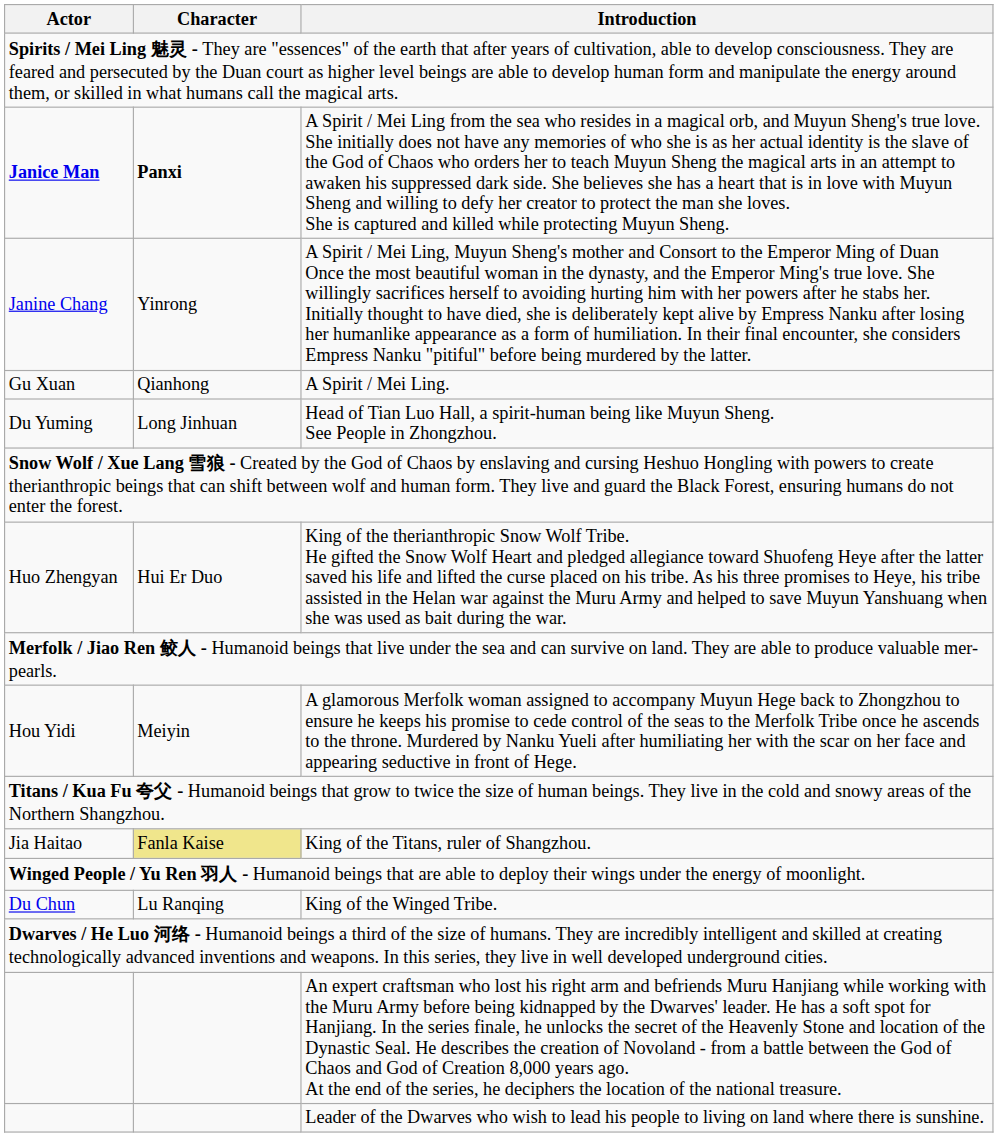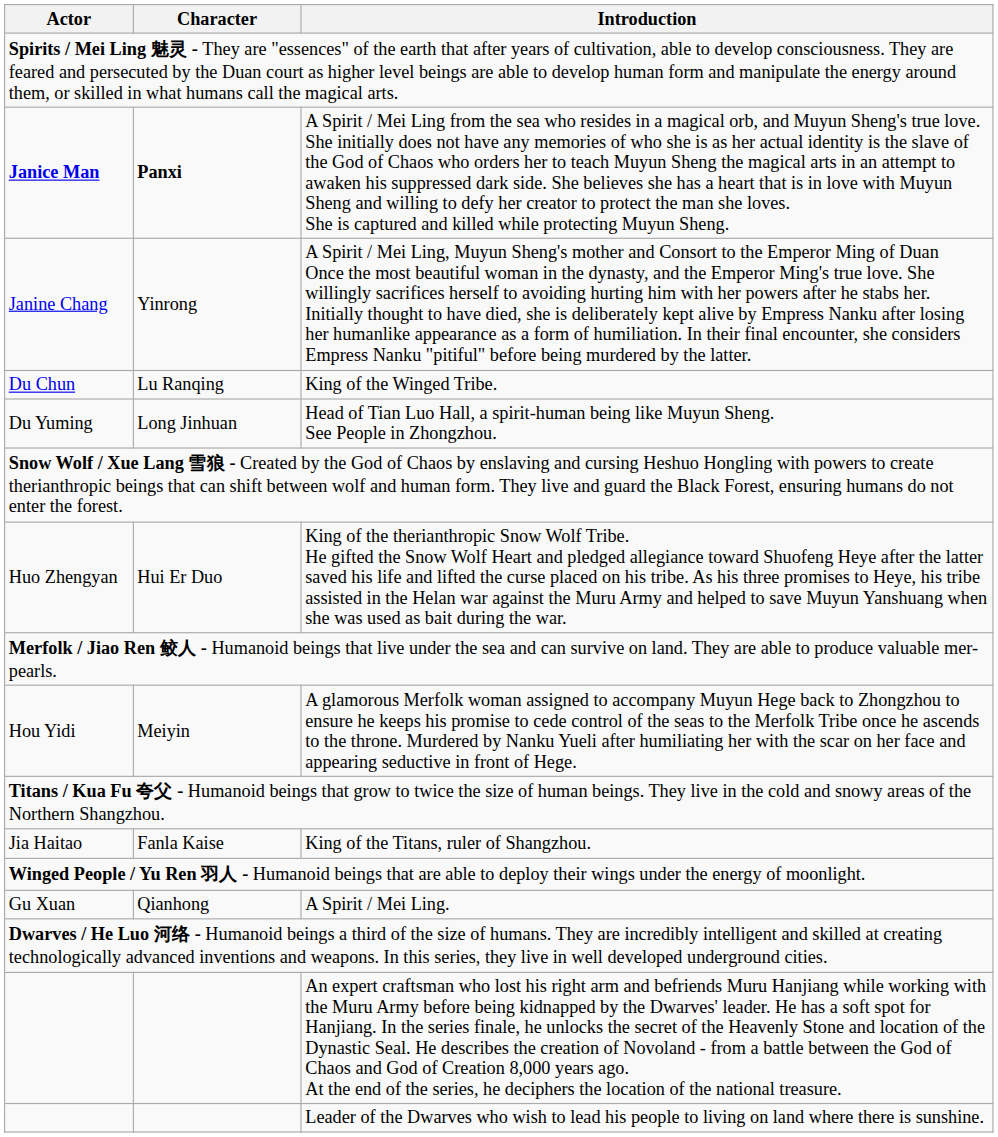rows swapped: A Spirit / Mei Ling. <-> King of the Winged Tribe.
King of the Titans, ruler of Shangzhou. | Character: khaki background -> no background
